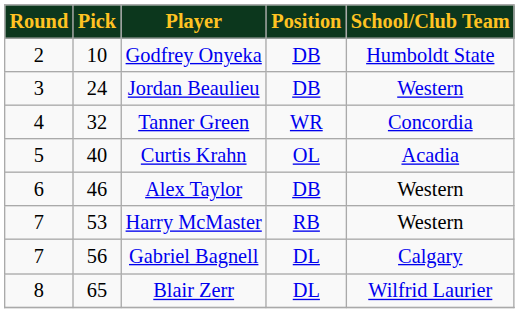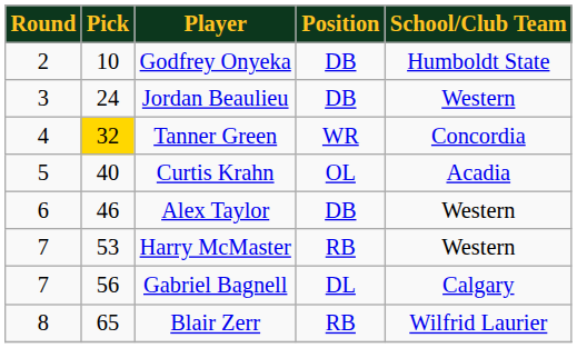Tanner Green | Pick: no background -> gold background
Blair Zerr | Position: DL -> RB
